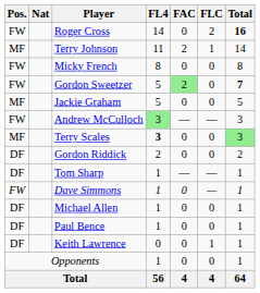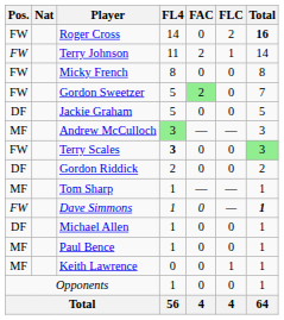Terry Johnson | Pos.: MF -> FW
Gordon Sweetzer | Total: bold -> normal
Jackie Graham | Pos.: MF -> DF
Andrew McCulloch | Pos.: FW -> MF
Terry Scales | Pos.: MF -> FW
Tom Sharp | Pos.: DF -> MF
Dave Simmons | Total: normal -> bold
Paul Bence | Pos.: DF -> MF
Keith Lawrence | Pos.: DF -> MF
